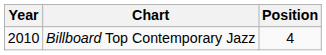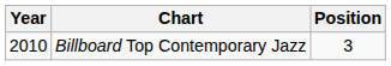Billboard Top Contemporary Jazz | Position: 4 -> 3
